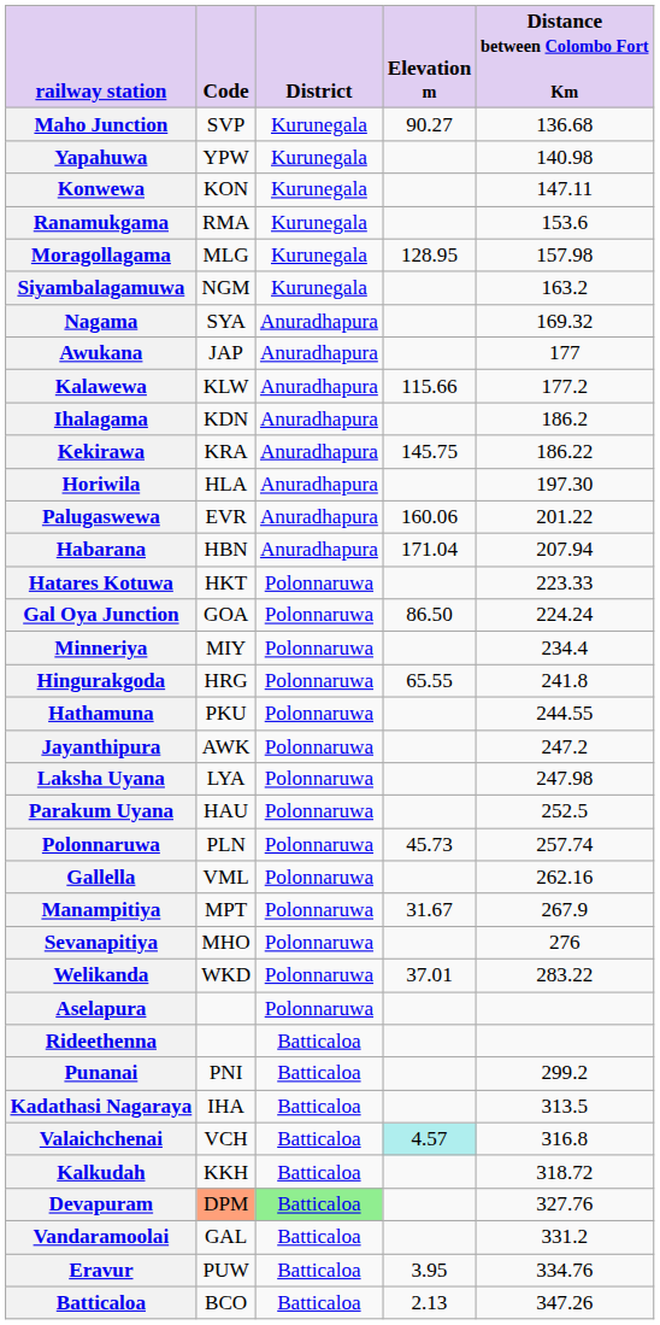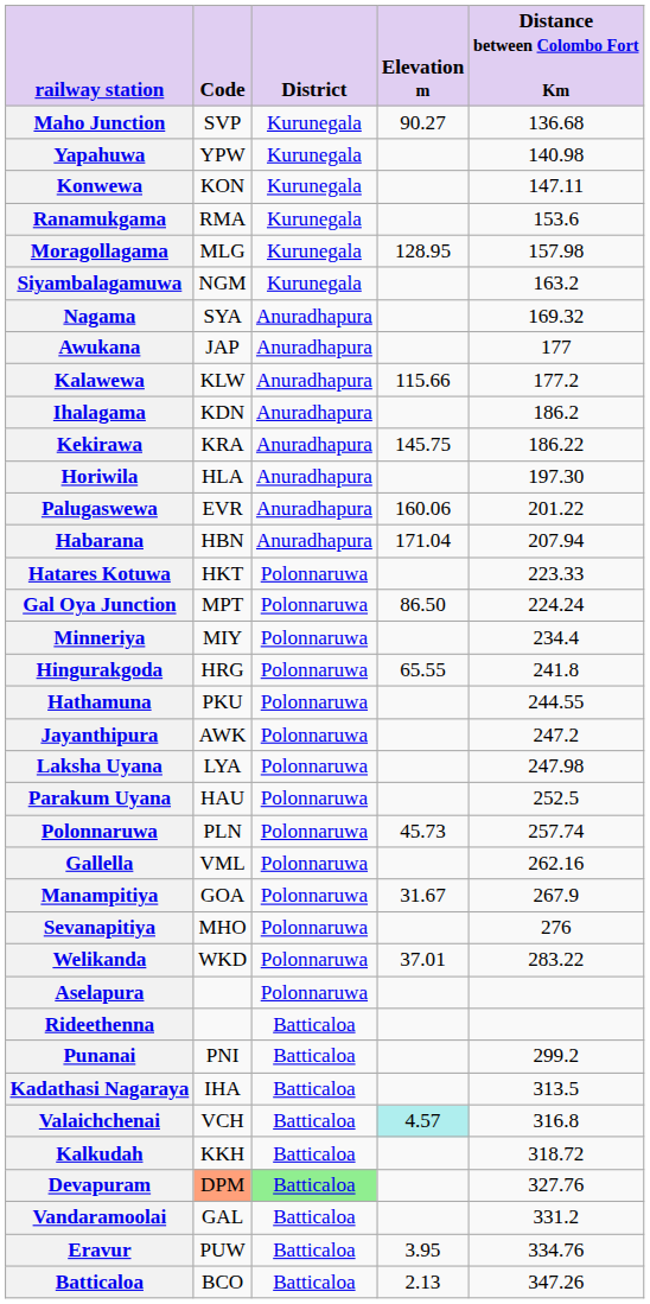Gal Oya Junction | Code: GOA -> MPT
Manampitiya | Code: MPT -> GOA
